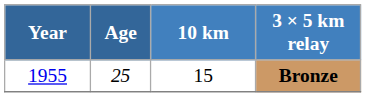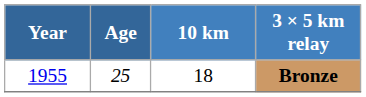Bronze | 10 km: 15 -> 18
